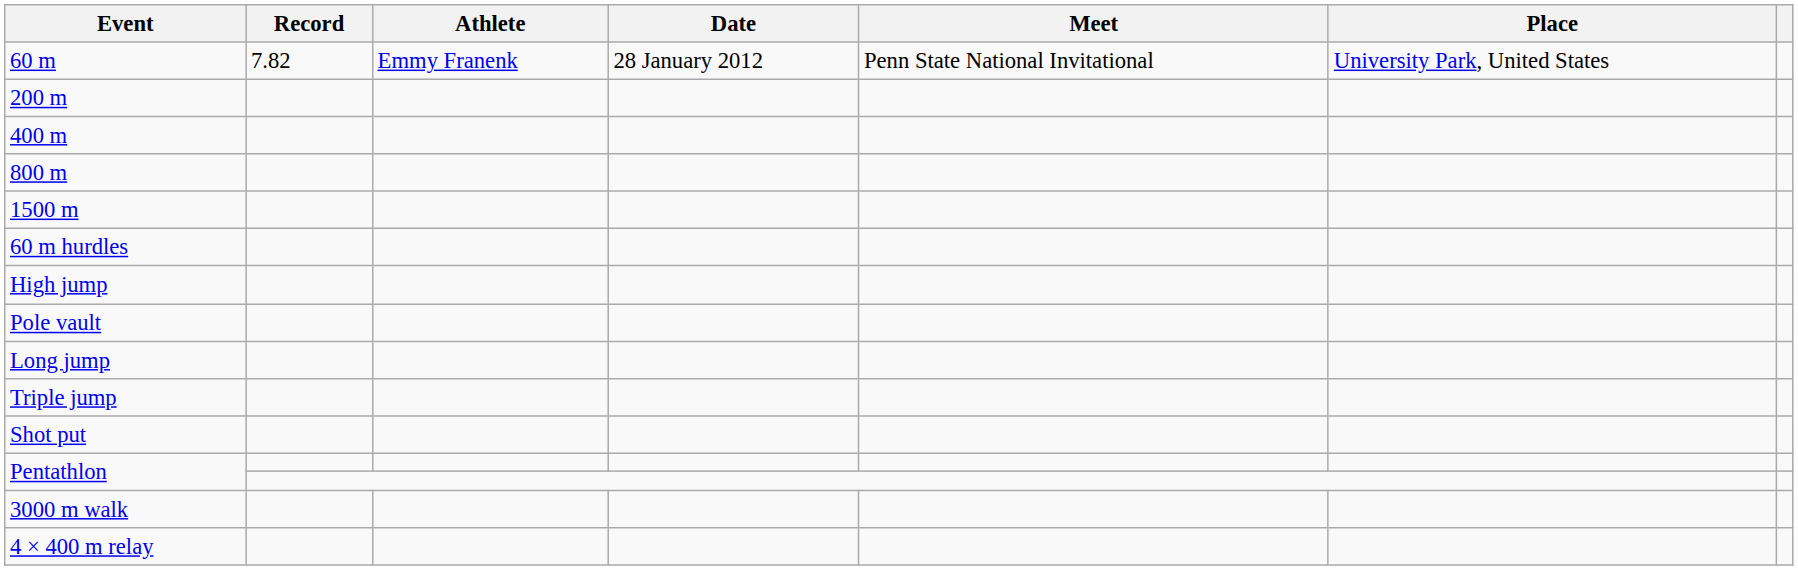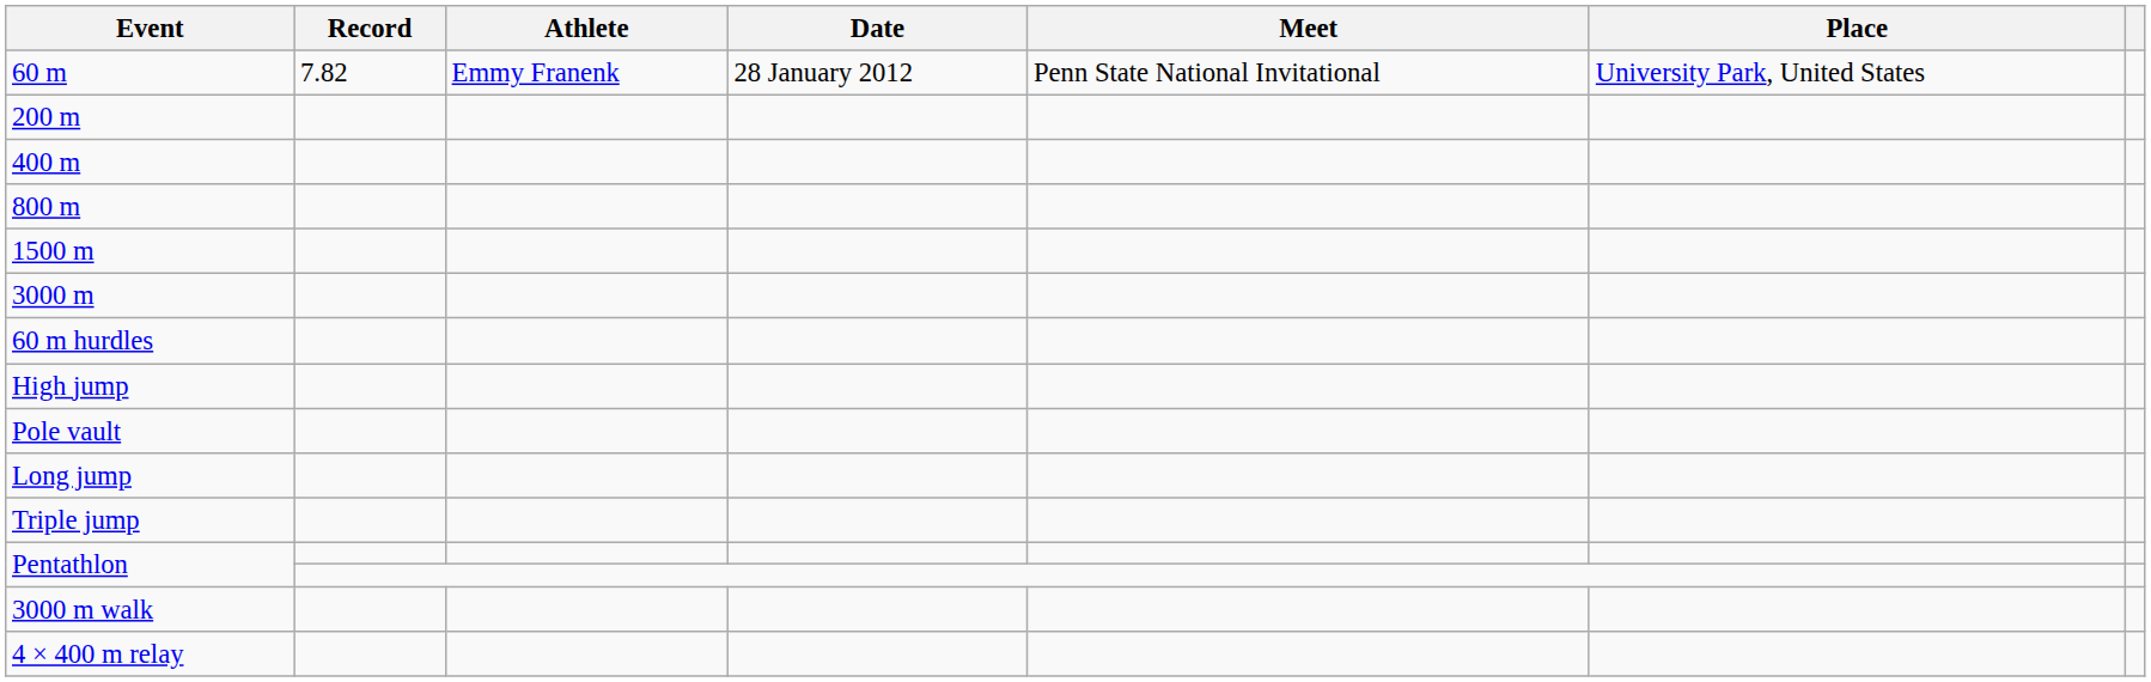+ row: 3000 m
- row: Shot put
